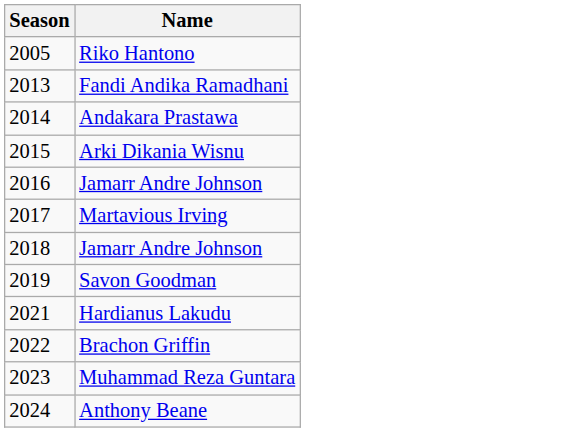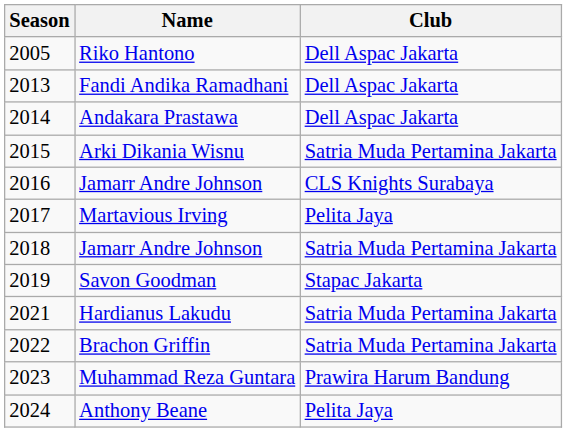+ column: Club | Dell Aspac Jakarta | Dell Aspac Jakarta | Dell Aspac Jakarta | Satria Muda Pertamina Jakarta | CLS Knights Surabaya | Pelita Jaya | Satria Muda Pertamina Jakarta | Stapac Jakarta | Satria Muda Pertamina Jakarta | Satria Muda Pertamina Jakarta | Prawira Harum Bandung | Pelita Jaya
